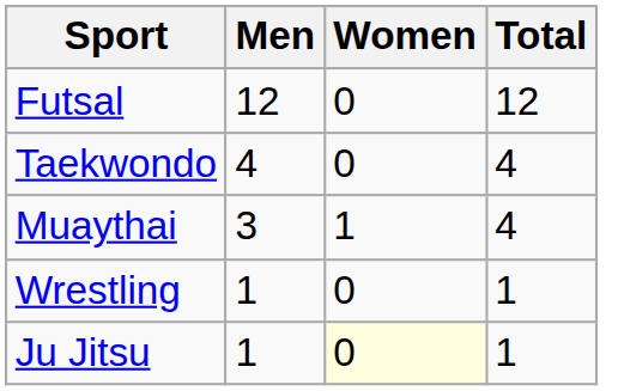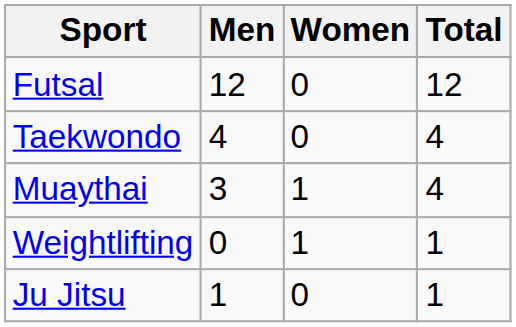+ row: Weightlifting | 0 | 1 | 1
- row: Wrestling | 1 | 0 | 1
Ju Jitsu | Women: lightyellow background -> no background
